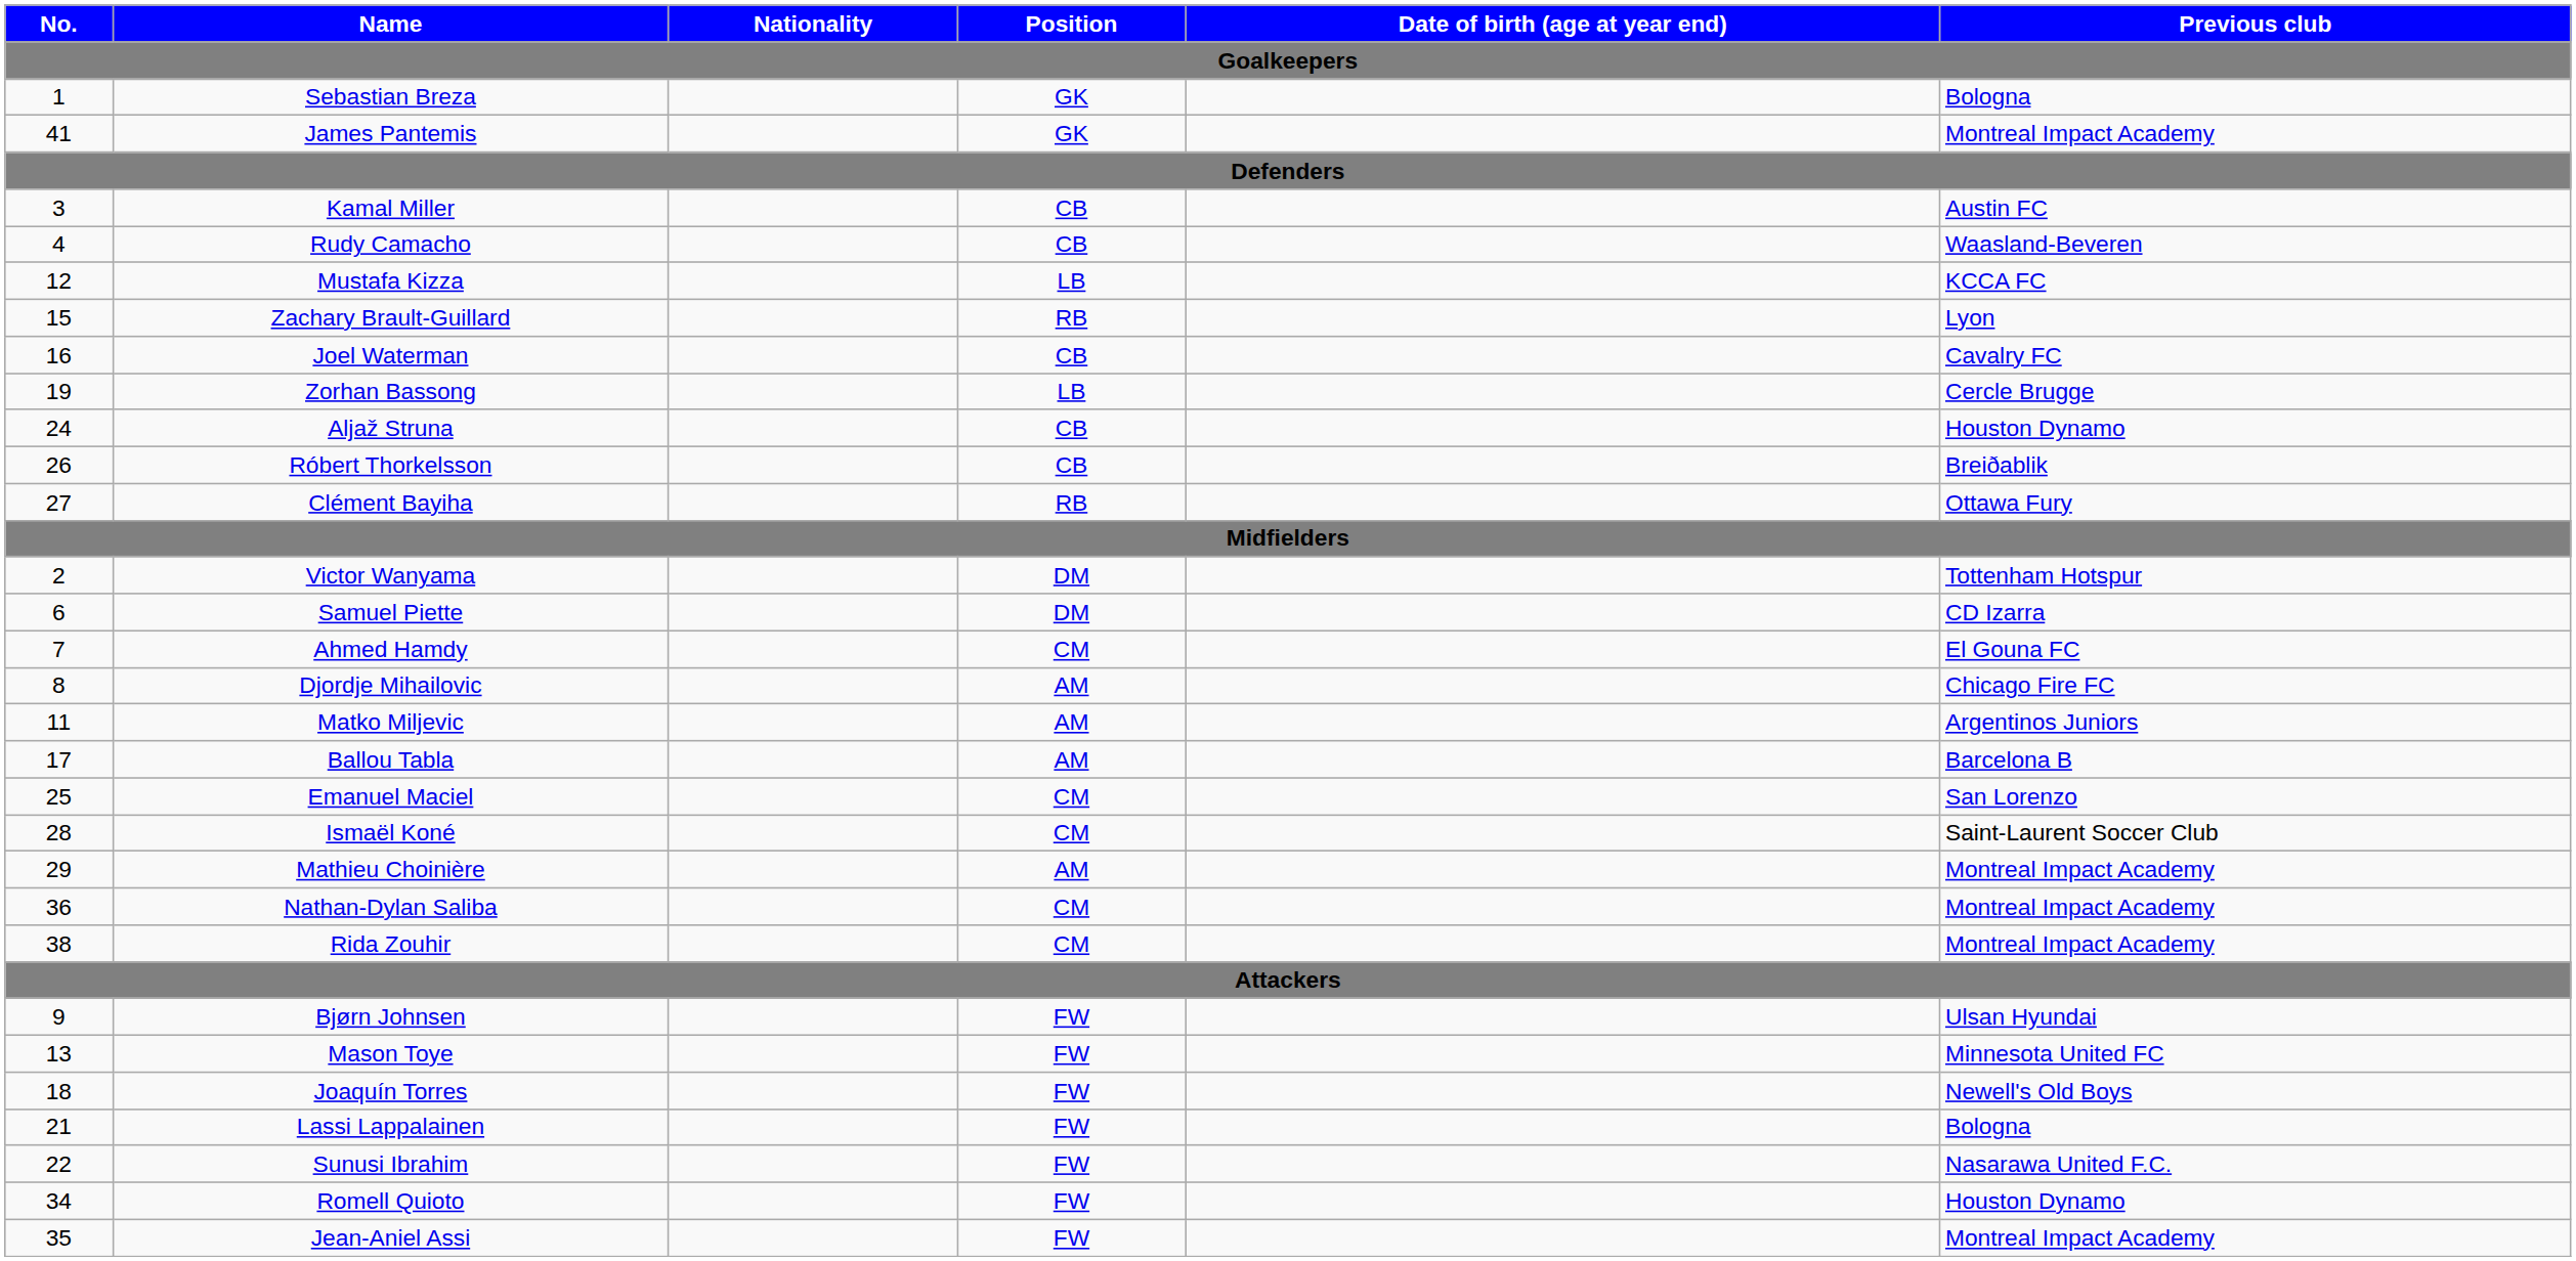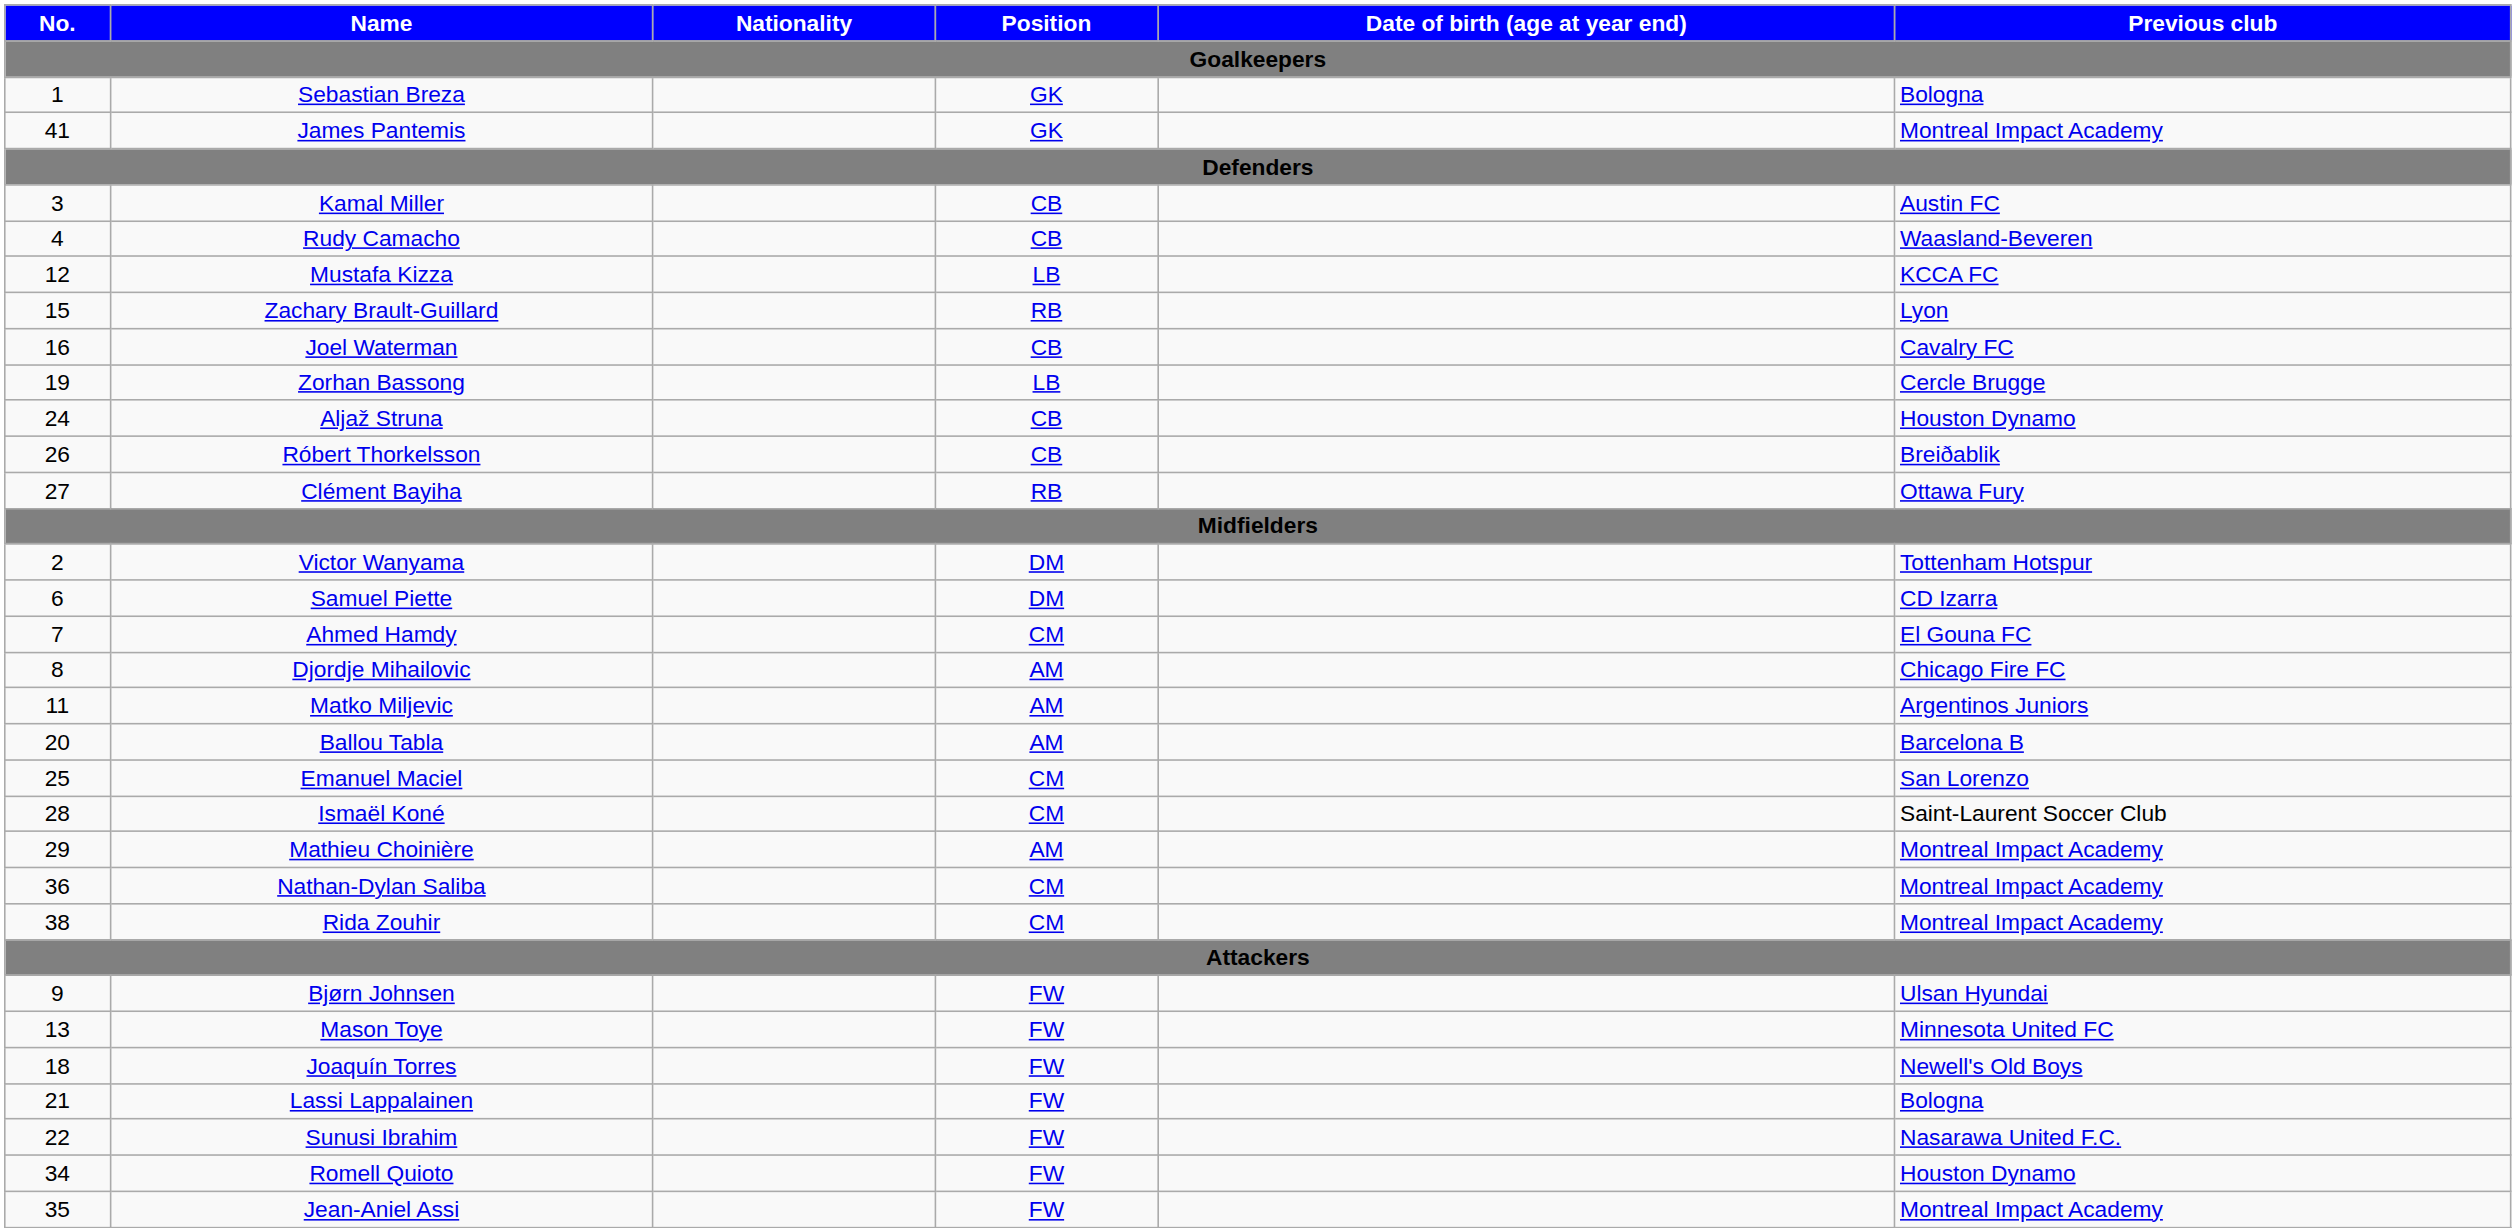Ballou Tabla | No.: 17 -> 20
